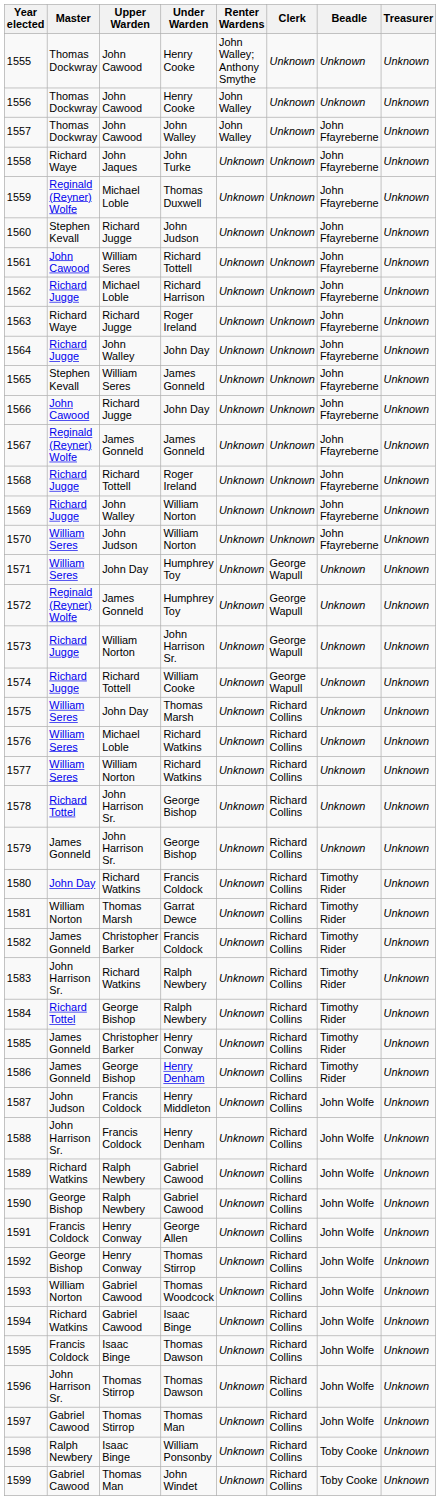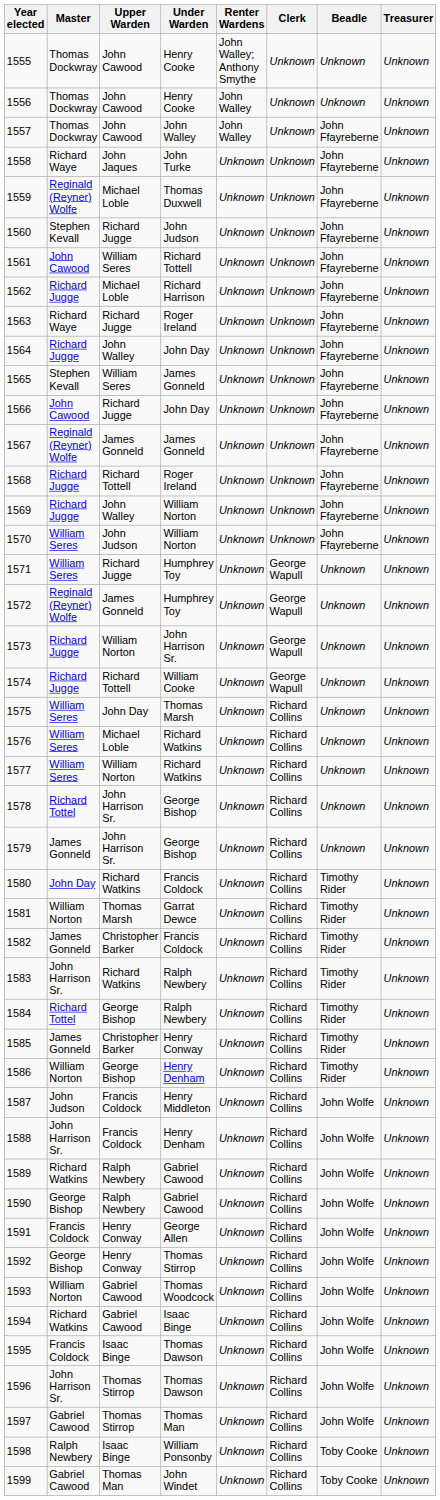1571 | Upper Warden: John Day -> Richard Jugge
1586 | Master: James Gonneld -> William Norton
